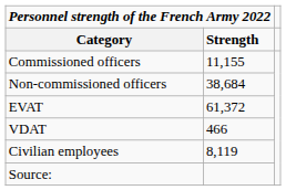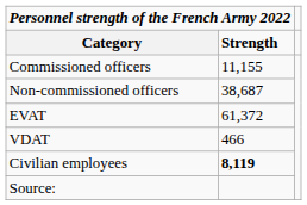Non-commissioned officers | column 2: 38,684 -> 38,687
Civilian employees | column 2: normal -> bold
